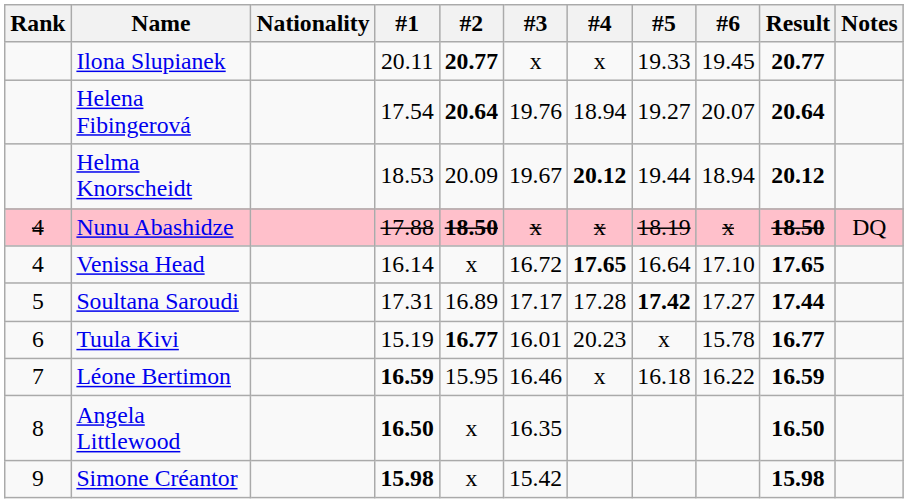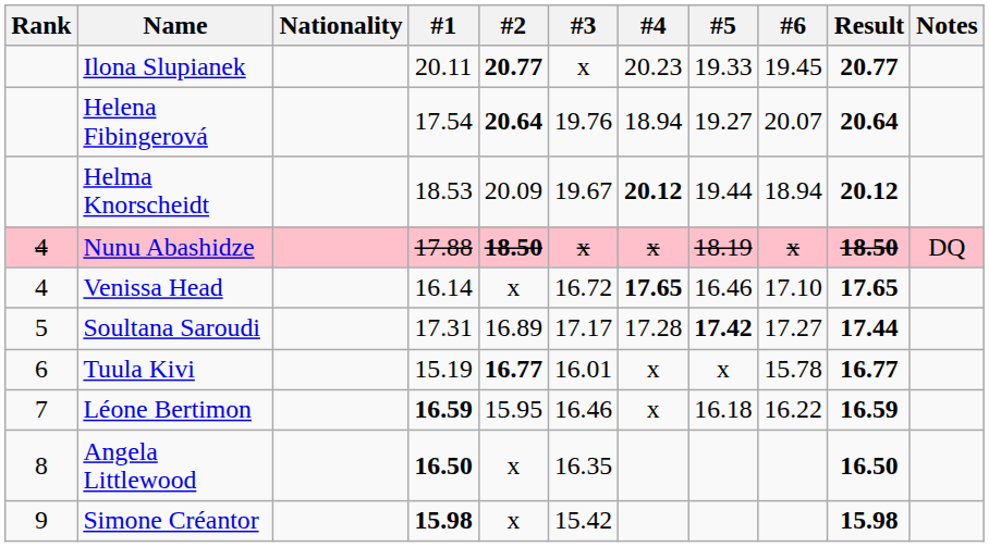Ilona Slupianek | #4: x -> 20.23
Venissa Head | #5: 16.64 -> 16.46
Tuula Kivi | #4: 20.23 -> x
